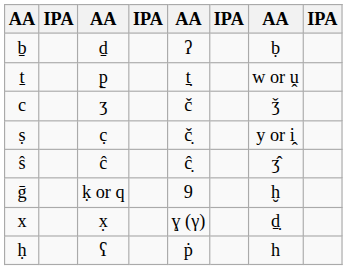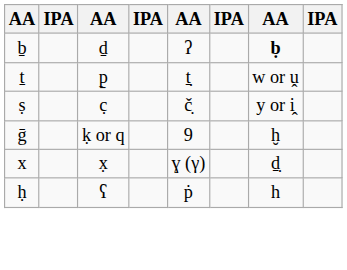ḇ | column 7: normal -> bold
- row: c | ʒ | č | ǯ
- row: ŝ | ĉ | ĉ̣ | ʒ̂
